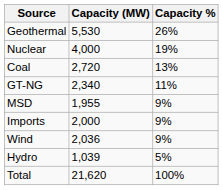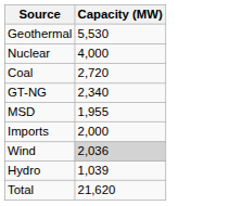- column: Capacity % | 26% | 19% | 13% | 11% | 9% | 9% | 9% | 5% | 100%
Wind | Capacity (MW): no background -> lightgrey background
